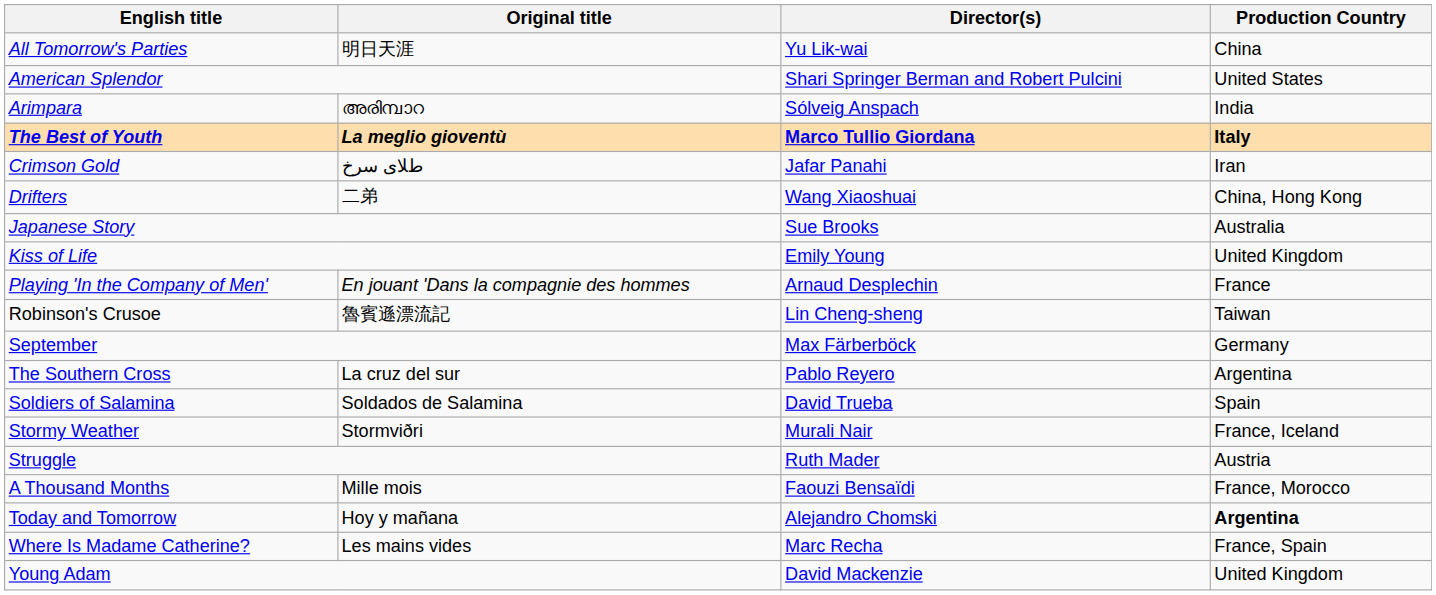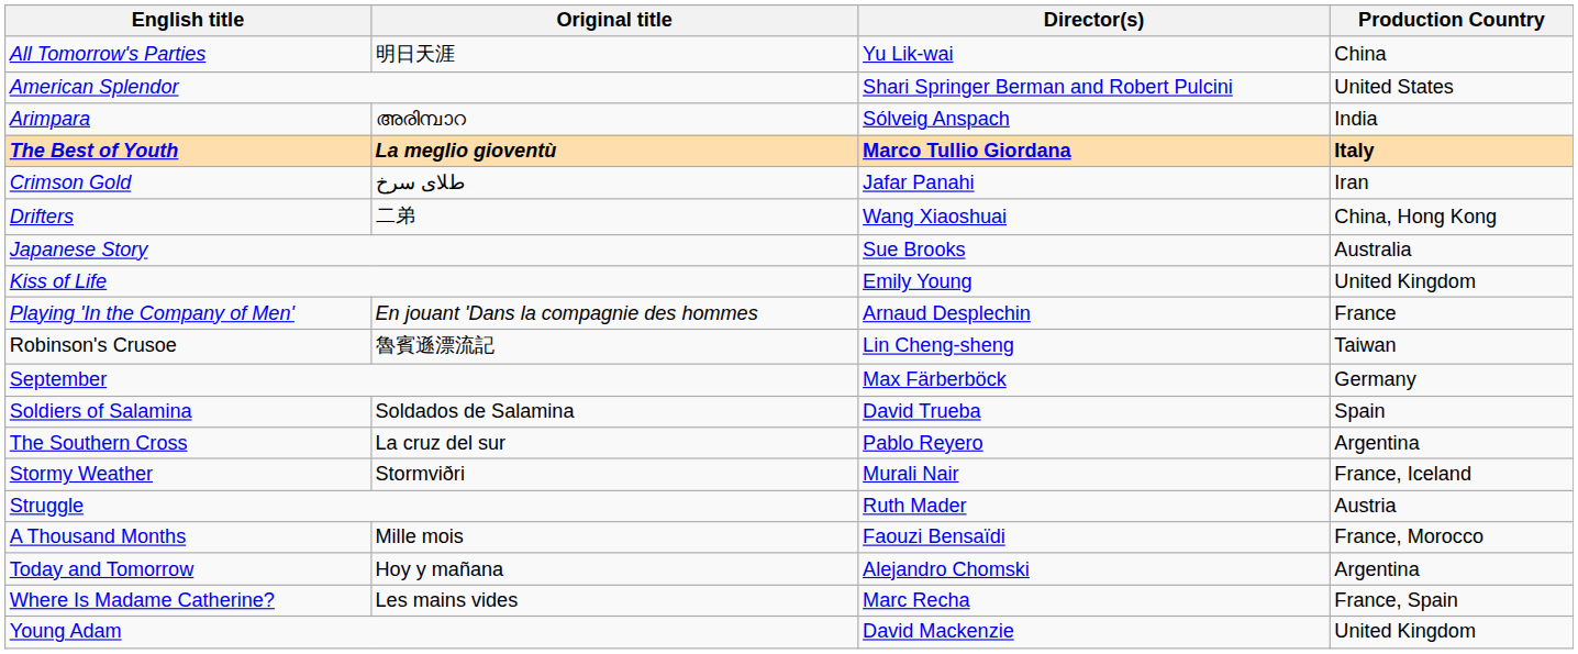rows swapped: Soldiers of Salamina <-> The Southern Cross
Today and Tomorrow | Production Country: bold -> normal
